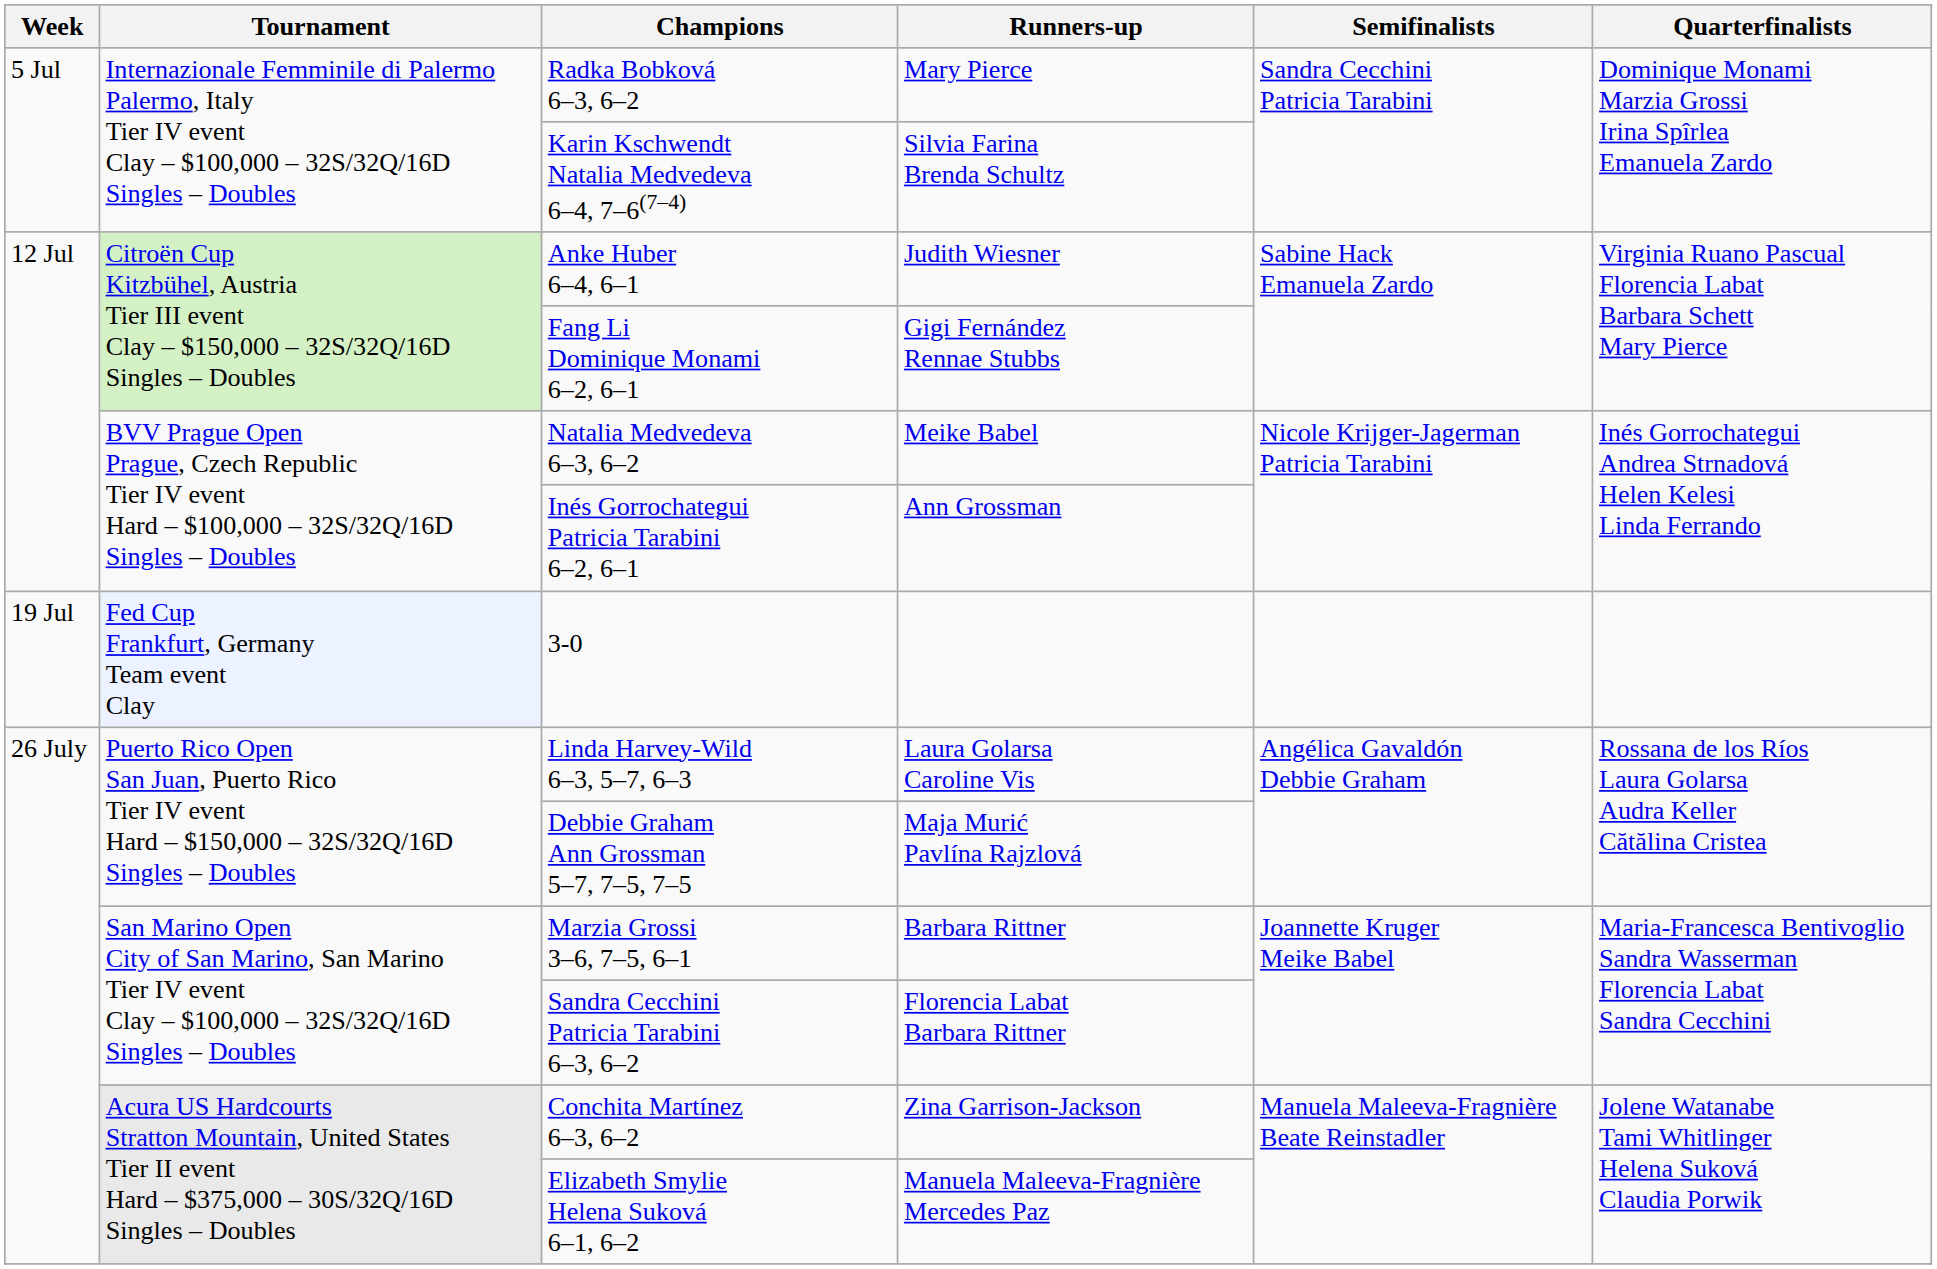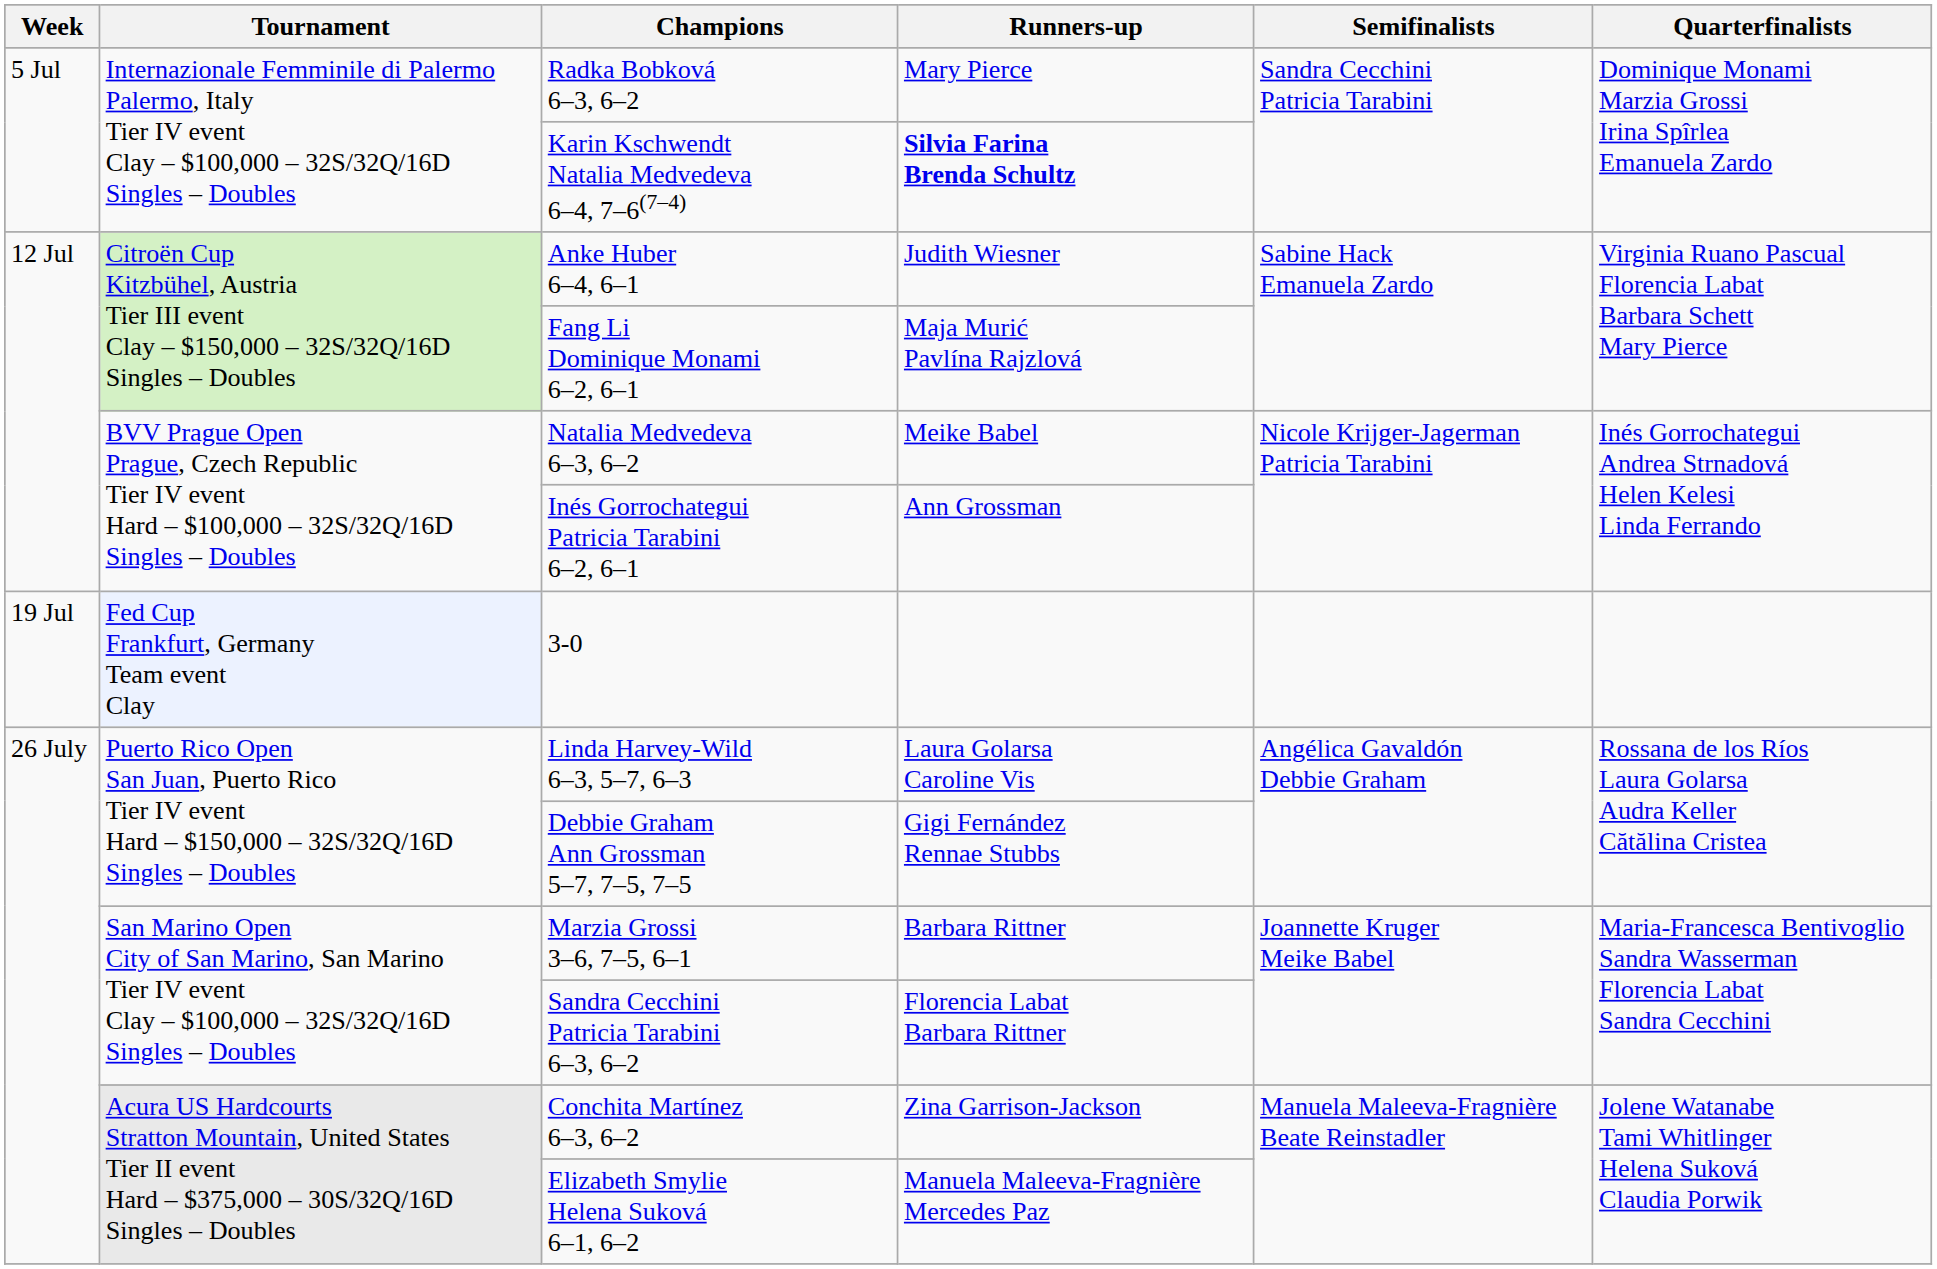Karin Kschwendt Natalia Medvedeva 6–4, 7–6(7–4) | Runners-up: normal -> bold
Fang Li Dominique Monami 6–2, 6–1 | Runners-up: Gigi Fernández Rennae Stubbs -> Maja Murić Pavlína Rajzlová
Debbie Graham Ann Grossman 5–7, 7–5, 7–5 | Runners-up: Maja Murić Pavlína Rajzlová -> Gigi Fernández Rennae Stubbs
